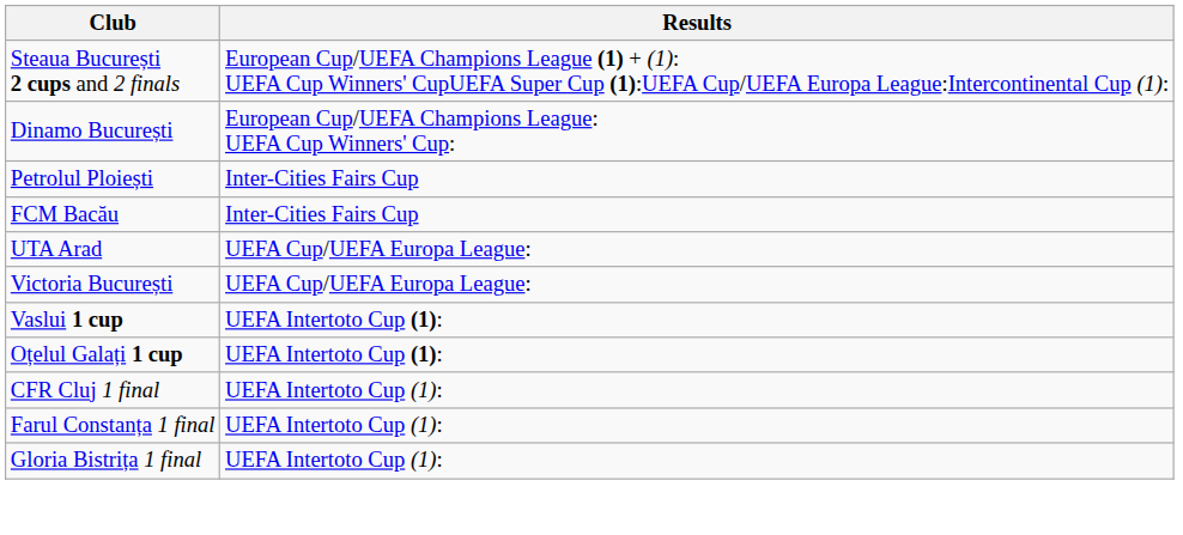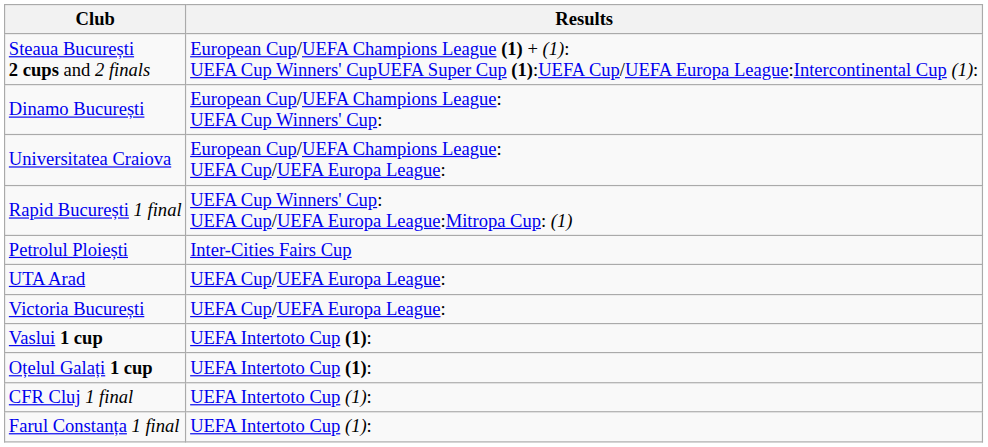+ row: Universitatea Craiova | European Cup/UEFA Champions League: UEFA Cup/UEFA Europa League:
+ row: Rapid București 1 final | UEFA Cup Winners' Cup: UEFA Cup/UEFA Europa League:Mitropa Cup: (1)
- row: FCM Bacău | Inter-Cities Fairs Cup
- row: Gloria Bistrița 1 final | UEFA Intertoto Cup (1):
